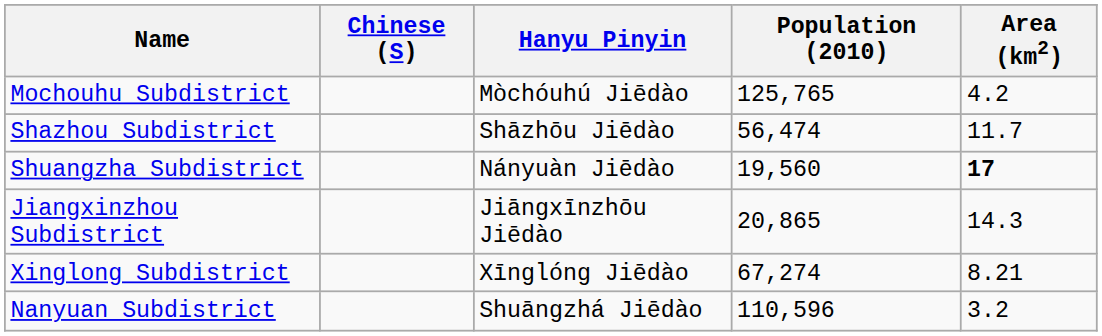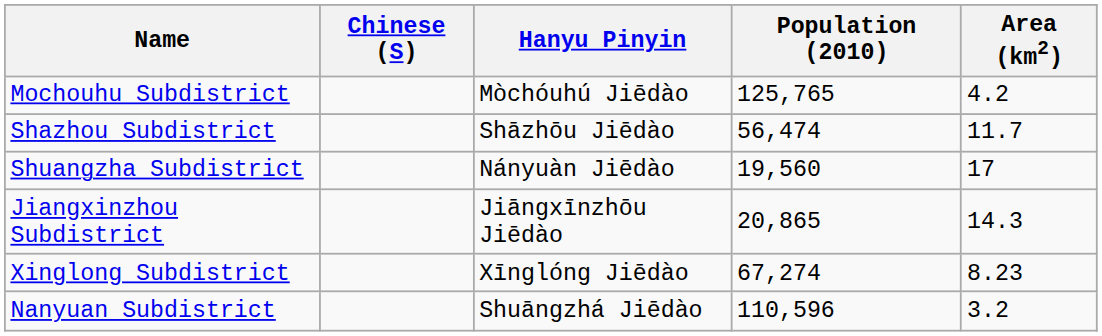Shuangzha Subdistrict | Area (km2): bold -> normal
Xinglong Subdistrict | Area (km2): 8.21 -> 8.23
